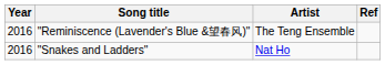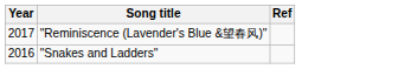- column: Artist | The Teng Ensemble | Nat Ho
"Reminiscence (Lavender's Blue &望春风)" | Year: 2016 -> 2017
